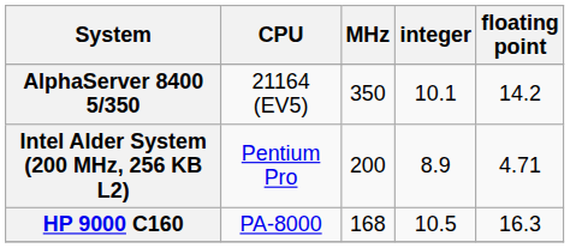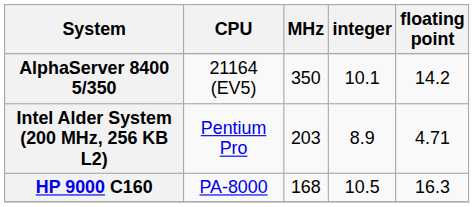Intel Alder System (200 MHz, 256 KB L2) | MHz: 200 -> 203
